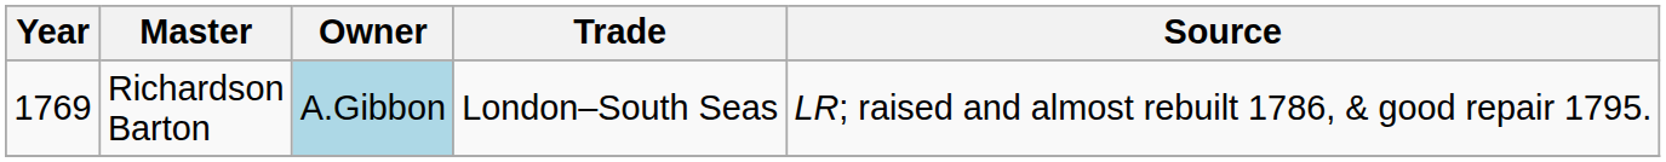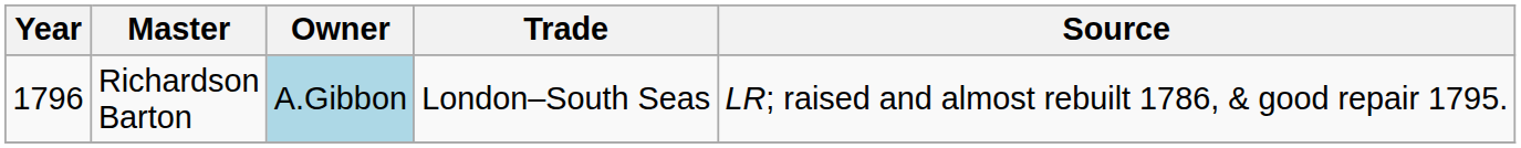Richardson Barton | Year: 1769 -> 1796
